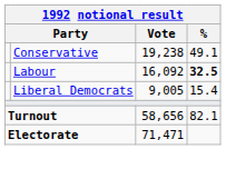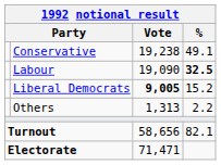Labour | Vote: 16,092 -> 19,090
Liberal Democrats | Vote: normal -> bold
Liberal Democrats | %: 15.4 -> 15.2
+ row: Others | 1,313 | 2.2
